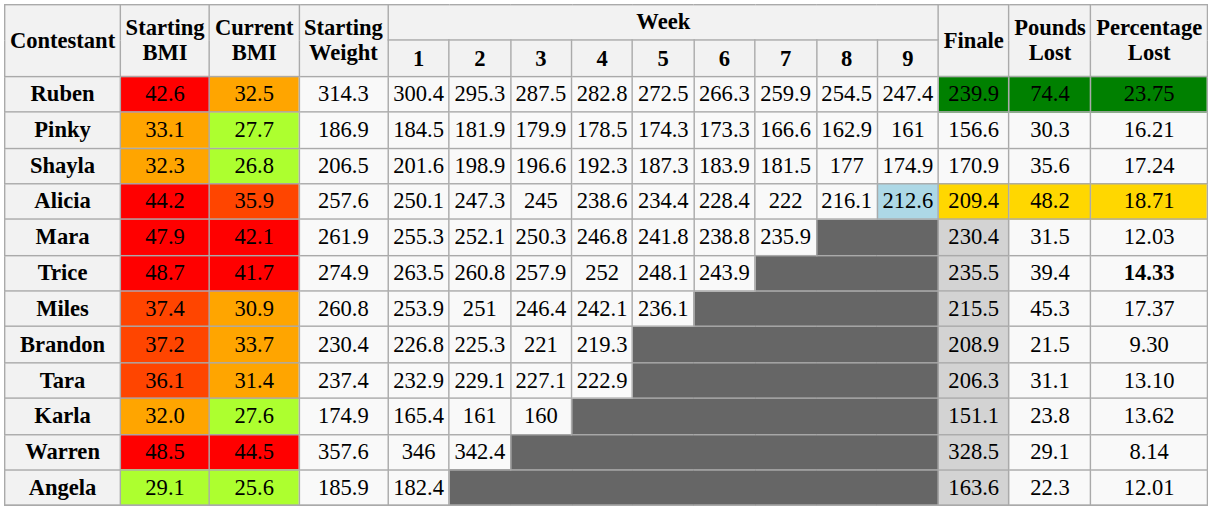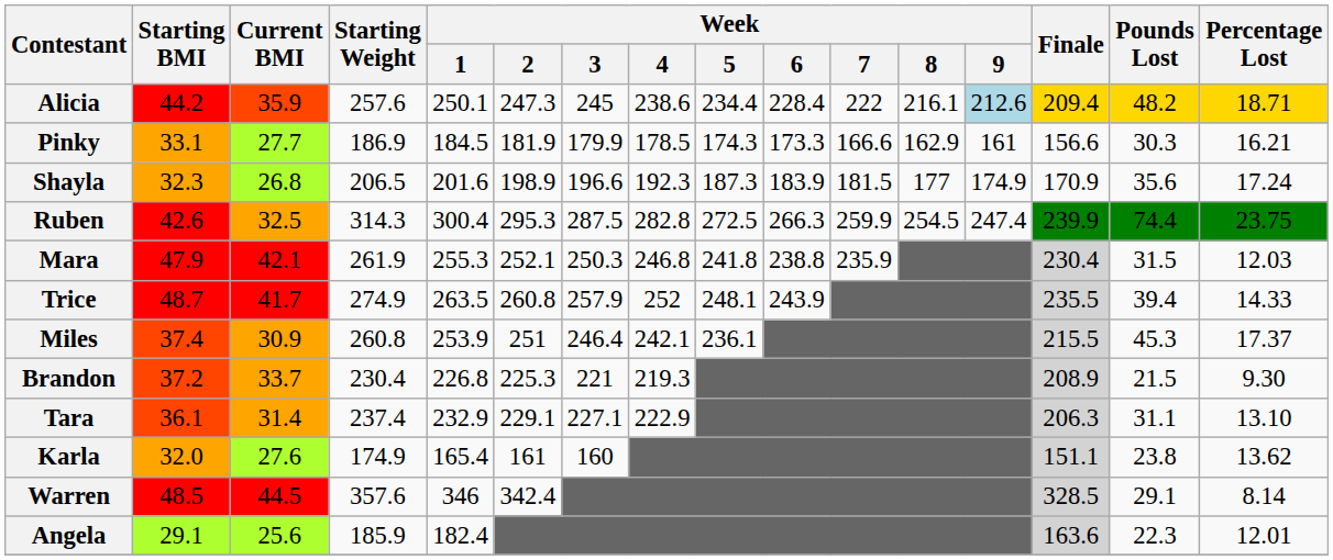rows swapped: Ruben <-> Alicia
Trice | Percentage Lost: bold -> normal
